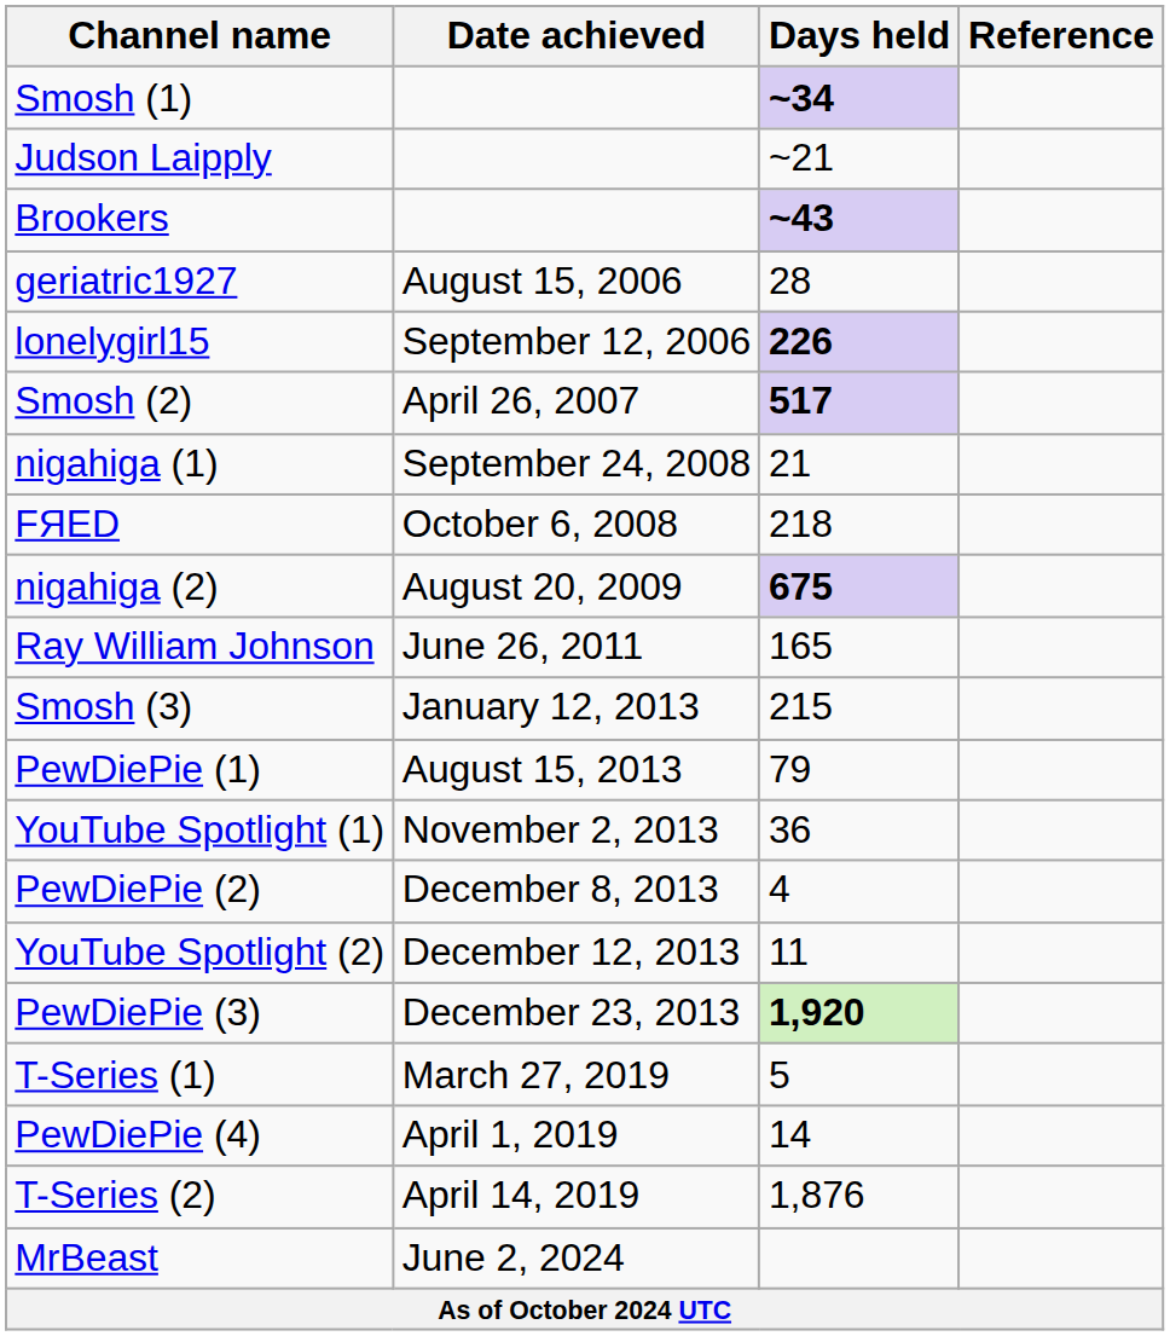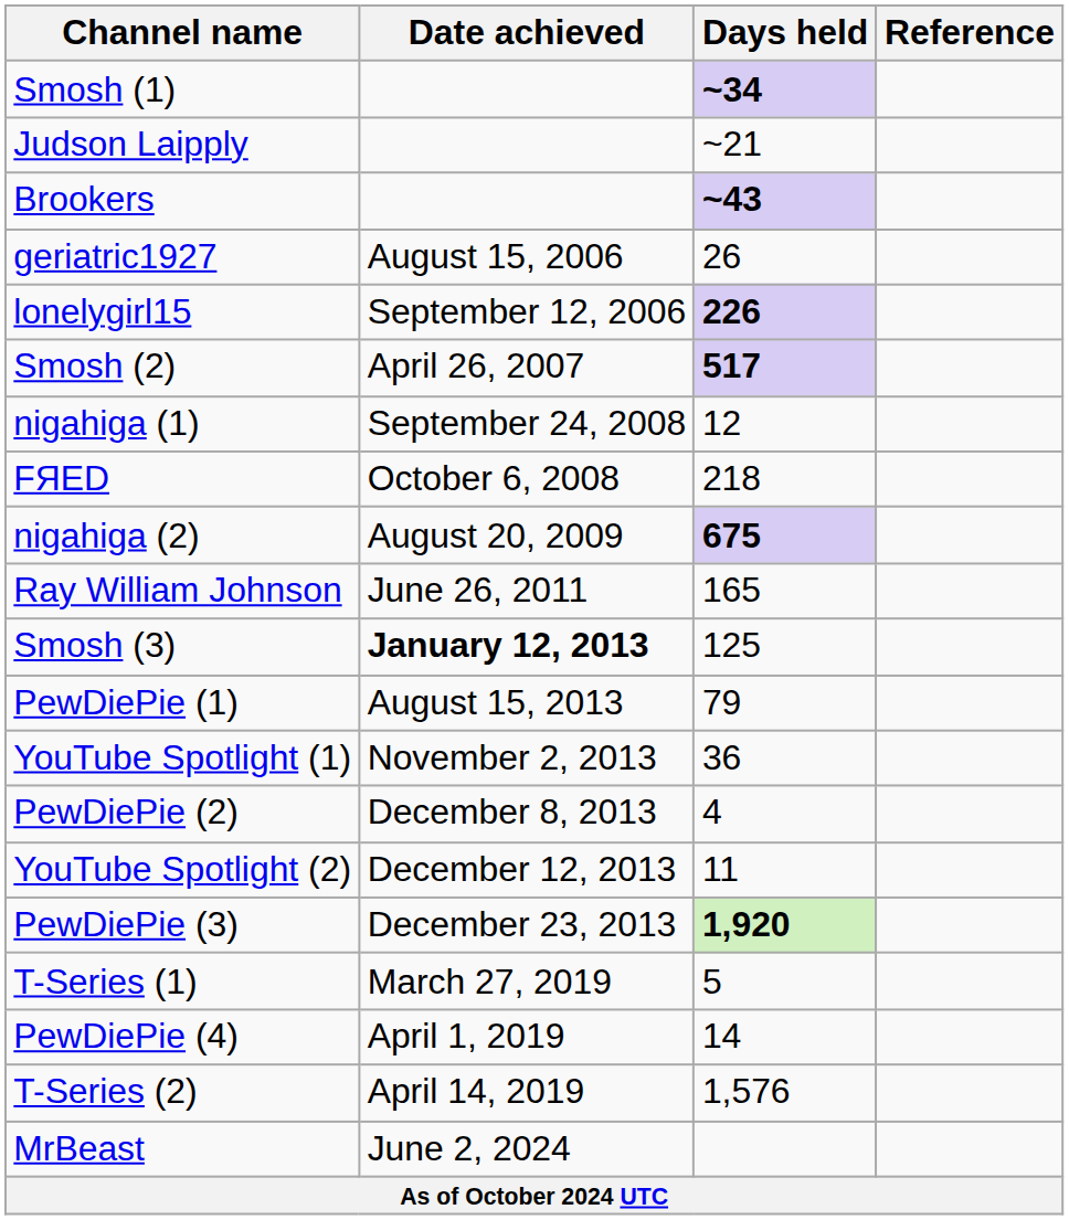geriatric1927 | Days held: 28 -> 26
nigahiga (1) | Days held: 21 -> 12
Smosh (3) | Date achieved: normal -> bold
Smosh (3) | Days held: 215 -> 125
T-Series (2) | Days held: 1,876 -> 1,576
